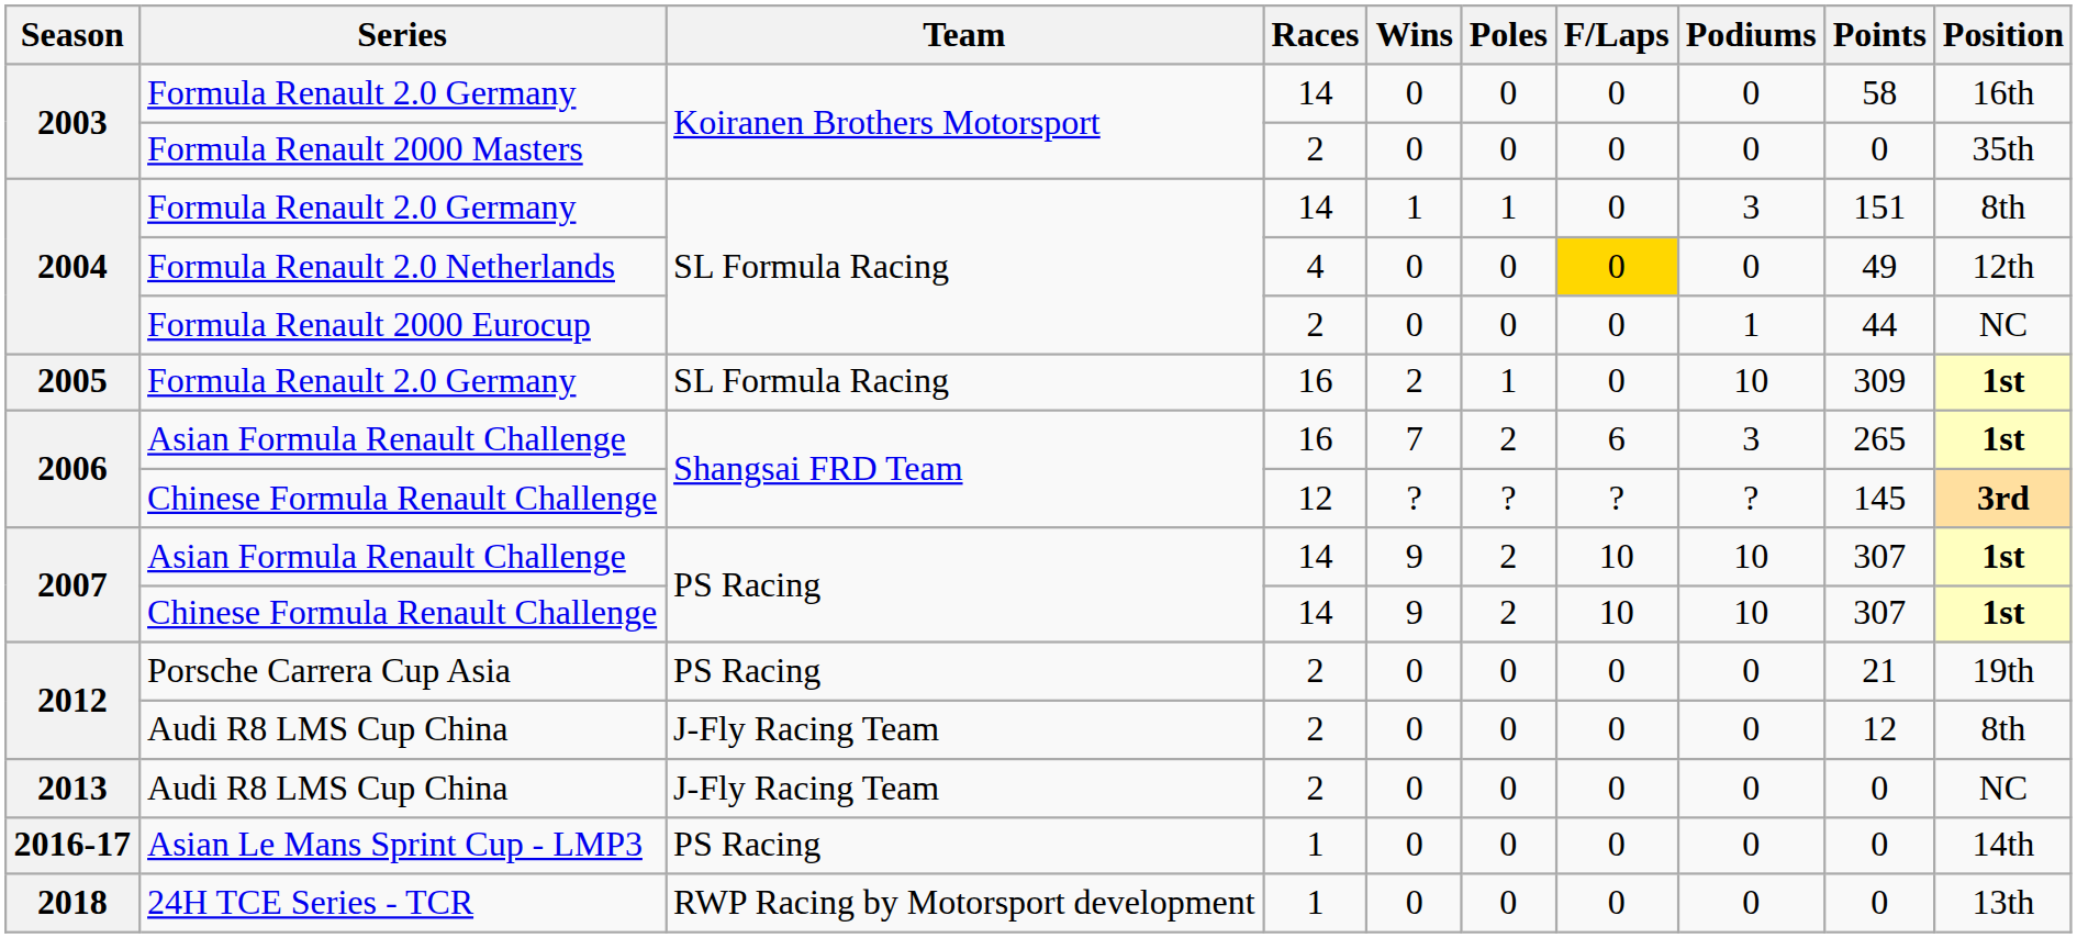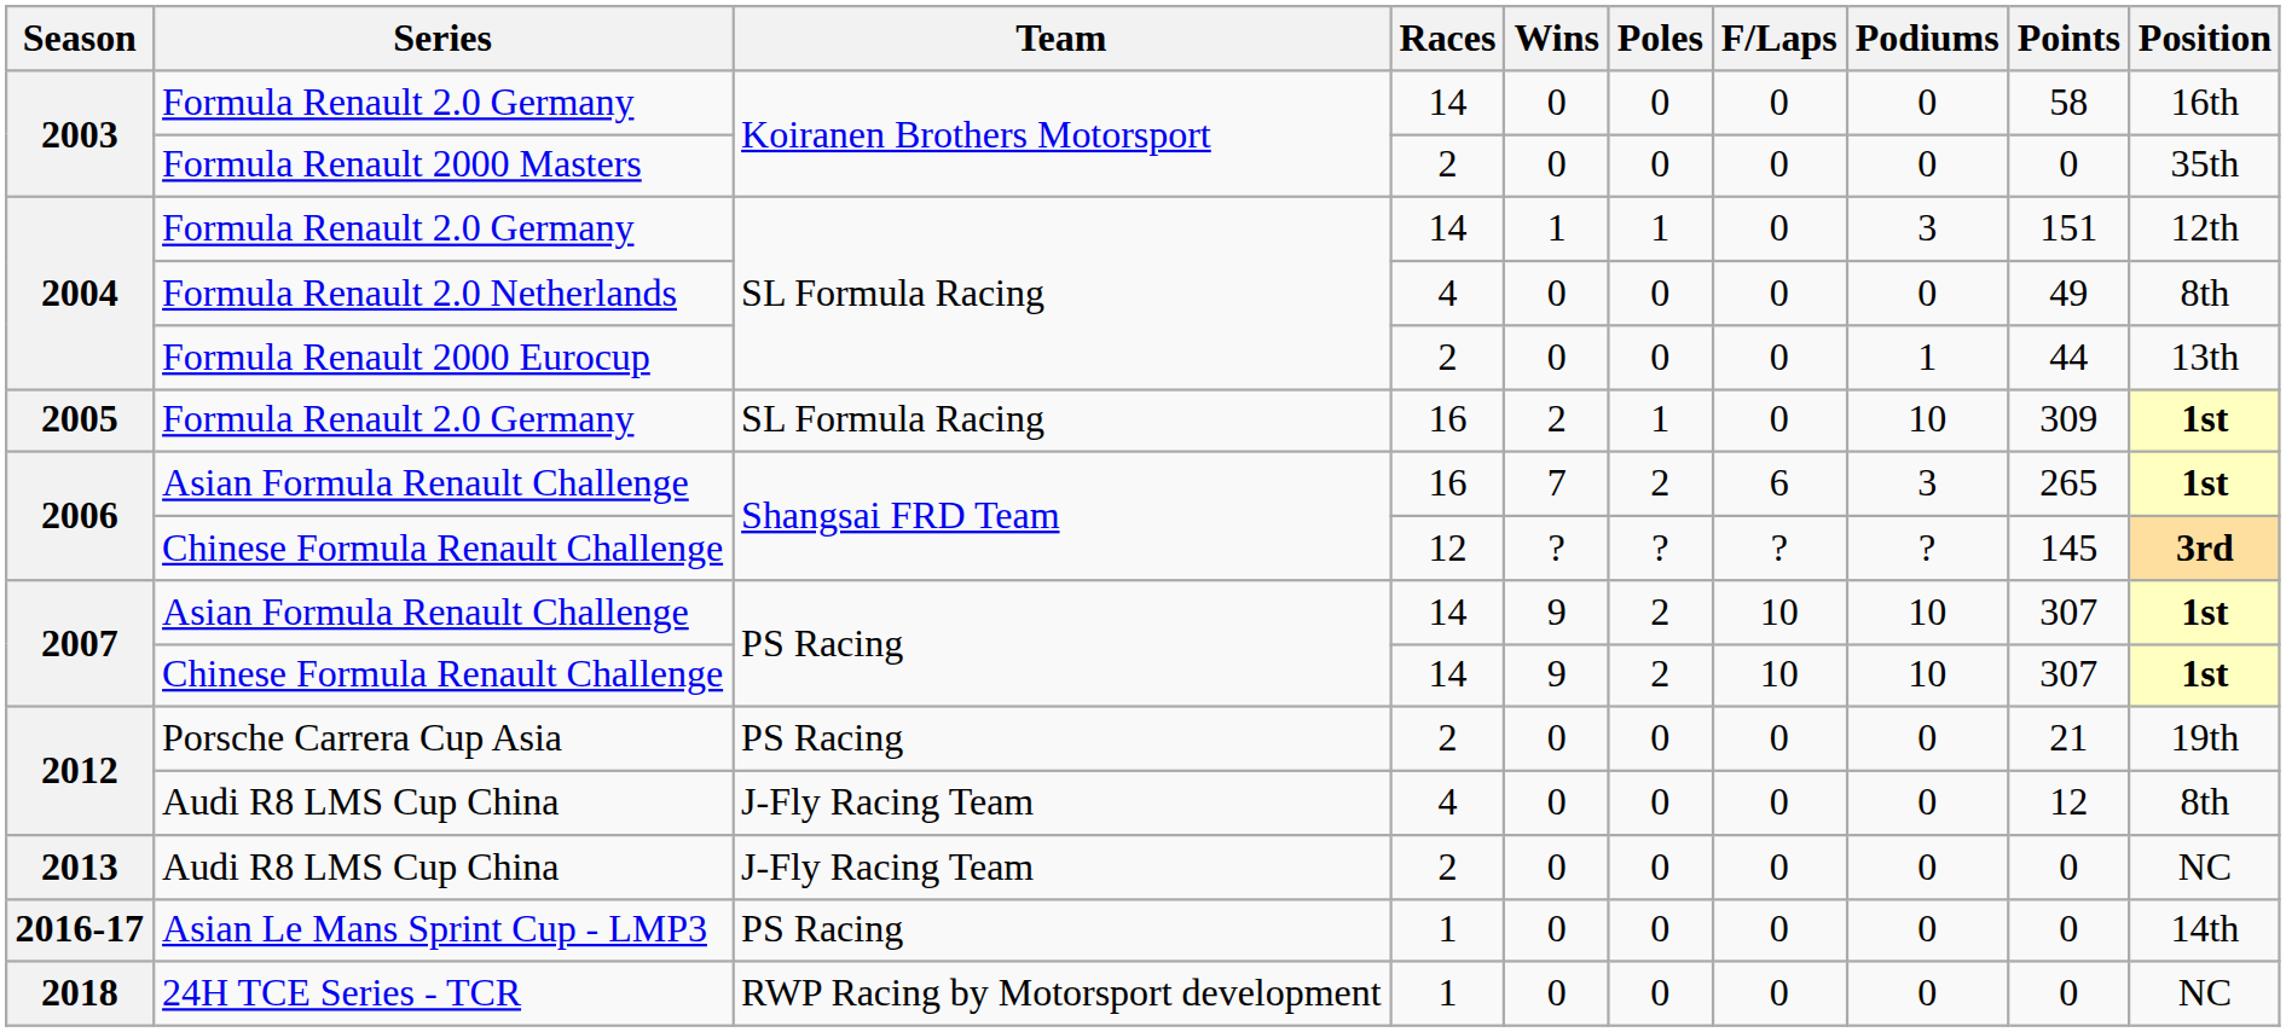2004 / Formula Renault 2.0 Germany | Position: 8th -> 12th
Formula Renault 2.0 Netherlands | F/Laps: gold background -> no background
Formula Renault 2.0 Netherlands | Position: 12th -> 8th
Formula Renault 2000 Eurocup | Position: NC -> 13th
2012 / Audi R8 LMS Cup China | Races: 2 -> 4
24H TCE Series - TCR | Position: 13th -> NC
